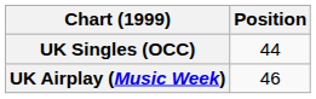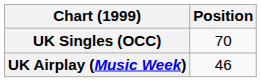UK Singles (OCC) | Position: 44 -> 70
